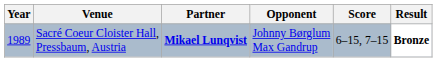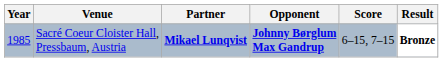Sacré Coeur Cloister Hall, Pressbaum, Austria | Year: 1989 -> 1985
Sacré Coeur Cloister Hall, Pressbaum, Austria | Opponent: normal -> bold
